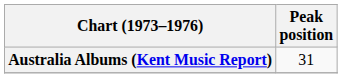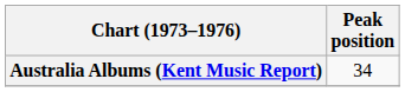Australia Albums (Kent Music Report) | Peak position: 31 -> 34
